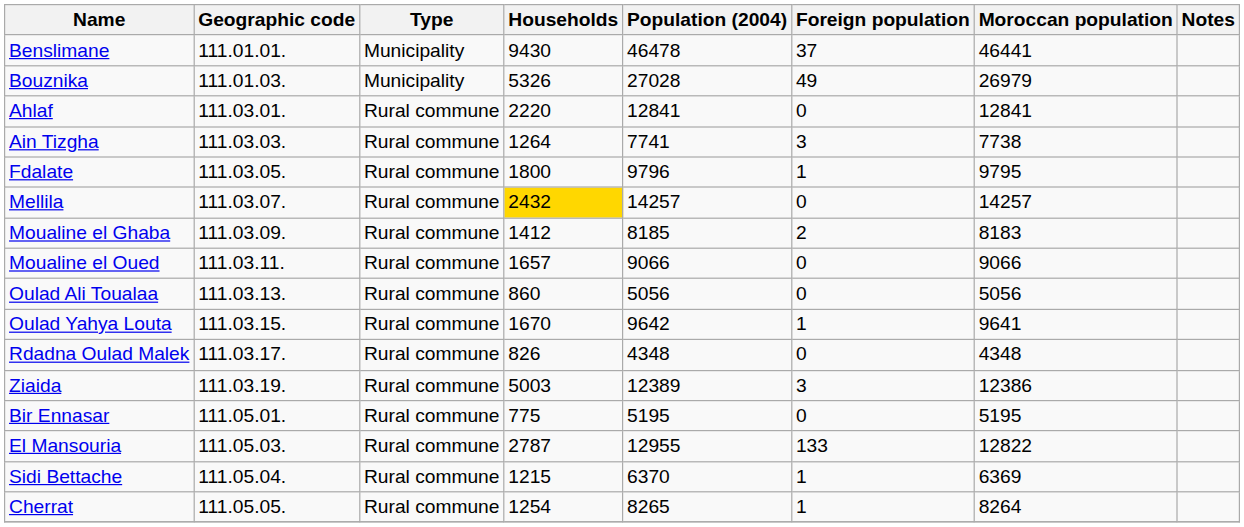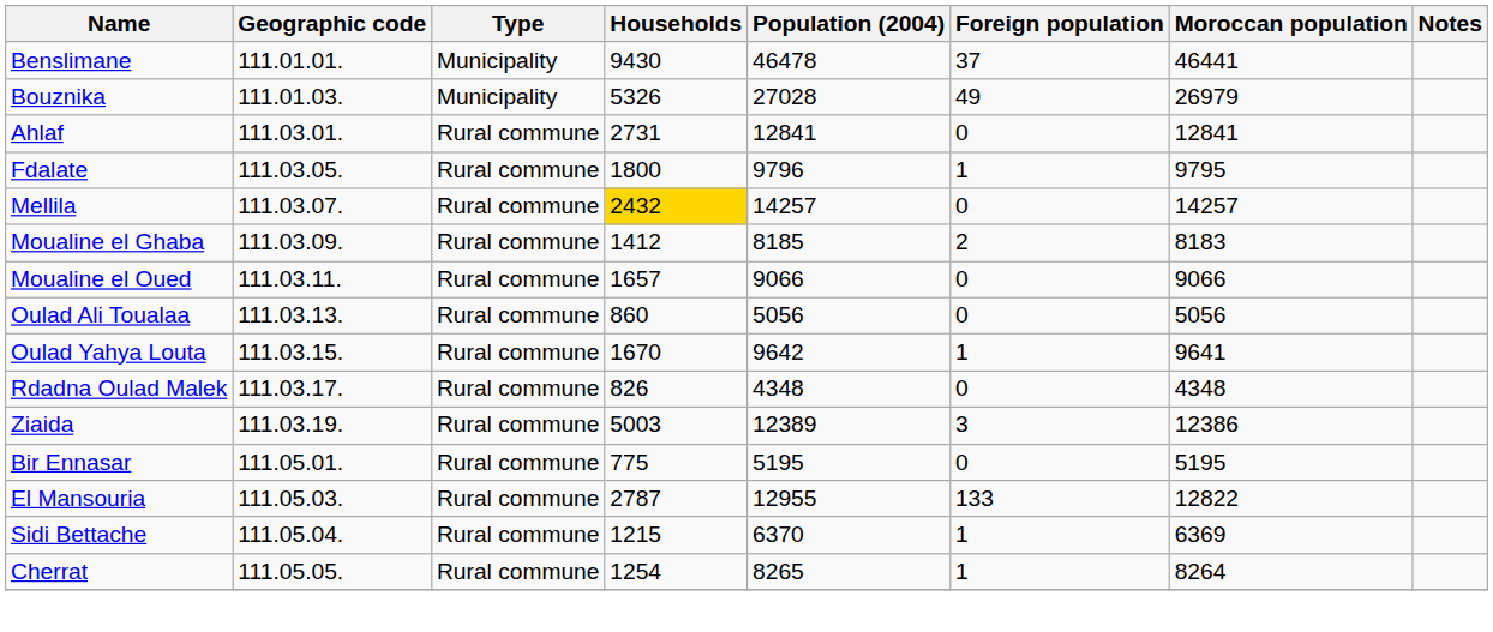Ahlaf | Households: 2220 -> 2731
- row: Ain Tizgha | 111.03.03. | Rural commune | 1264 | 7741 | 3 | 7738
